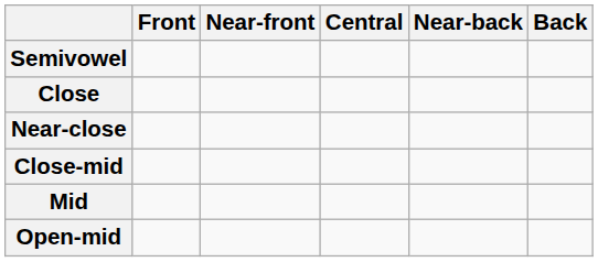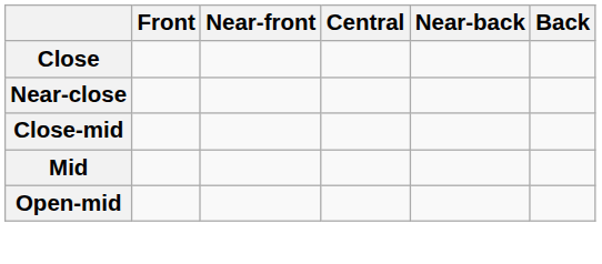- row: Semivowel
